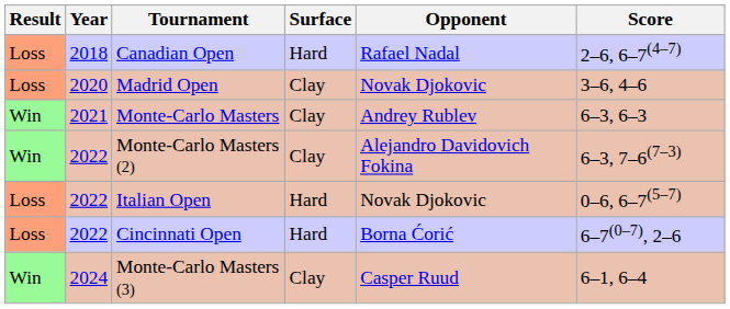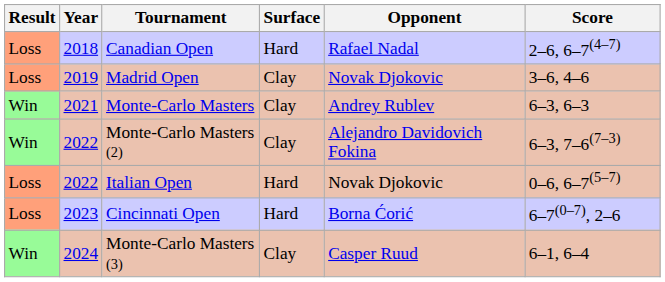Madrid Open | Year: 2020 -> 2019
Cincinnati Open | Year: 2022 -> 2023
